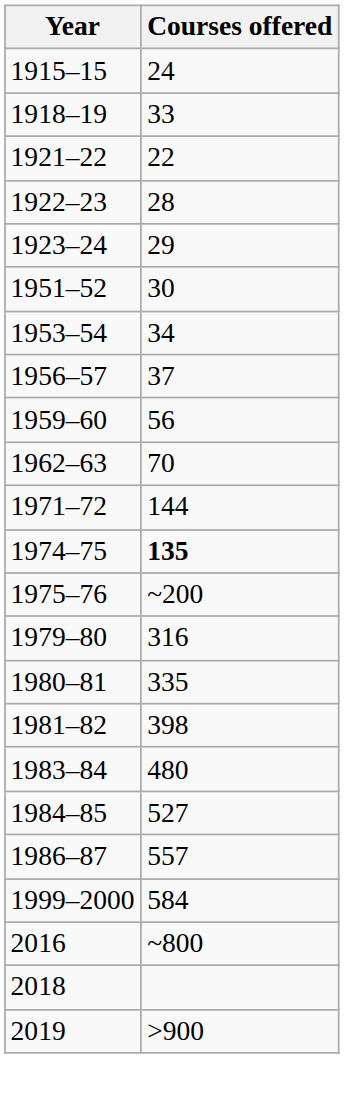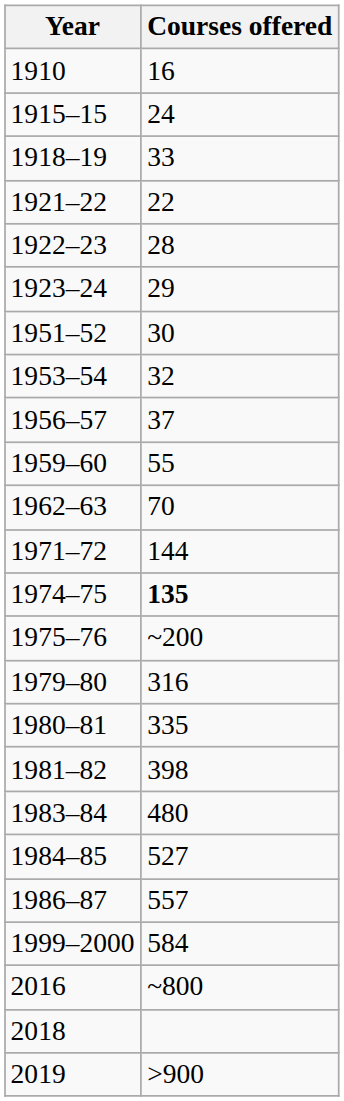+ row: 1910 | 16
1953–54 | Courses offered: 34 -> 32
1959–60 | Courses offered: 56 -> 55
